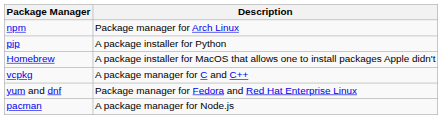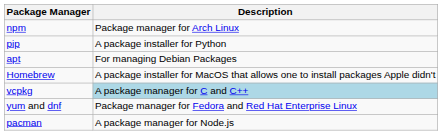+ row: apt | For managing Debian Packages
vcpkg | Description: no background -> lightblue background
